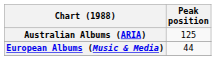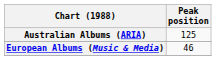European Albums (Music & Media) | Peak position: 44 -> 46
